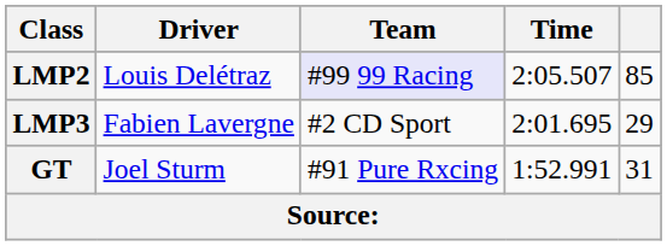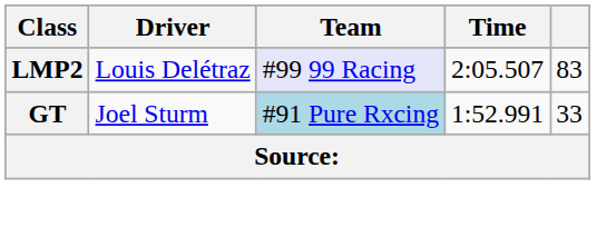LMP2 | column 5: 85 -> 83
- row: LMP3 | Fabien Lavergne | #2 CD Sport | 2:01.695 | 29
GT | Team: no background -> lightblue background
GT | column 5: 31 -> 33
